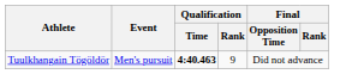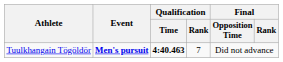Tuulkhangain Tögöldör | Event: normal -> bold
Tuulkhangain Tögöldör | Qualification / Rank: 9 -> 7
